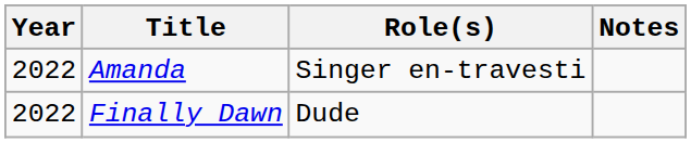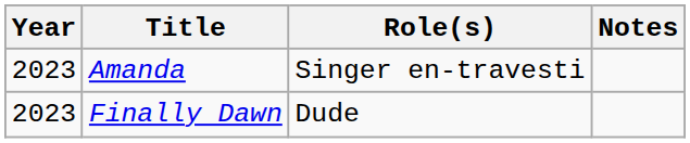Amanda | Year: 2022 -> 2023
Finally Dawn | Year: 2022 -> 2023
